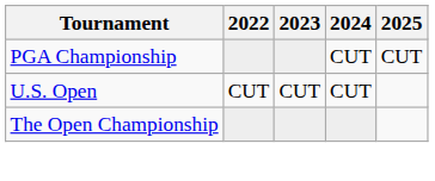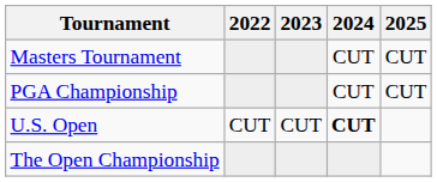+ row: Masters Tournament | CUT | CUT
U.S. Open | 2024: normal -> bold
